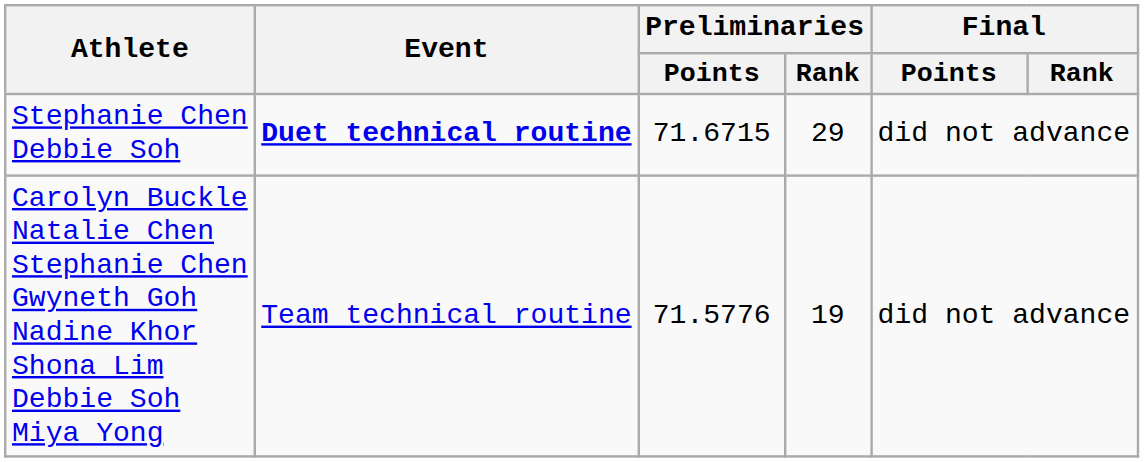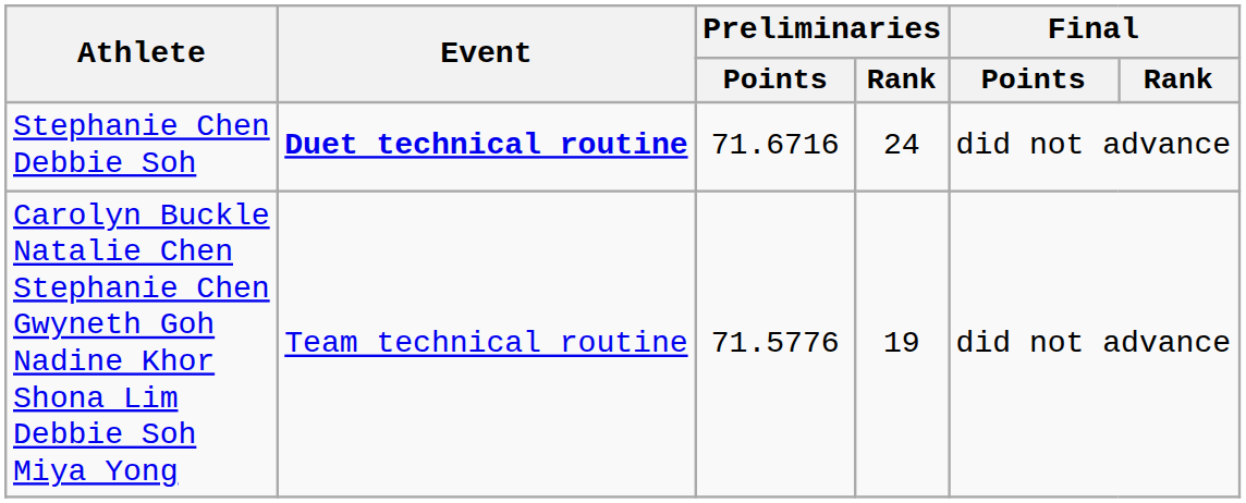Stephanie Chen Debbie Soh | Preliminaries / Points: 71.6715 -> 71.6716
Stephanie Chen Debbie Soh | Preliminaries / Rank: 29 -> 24
